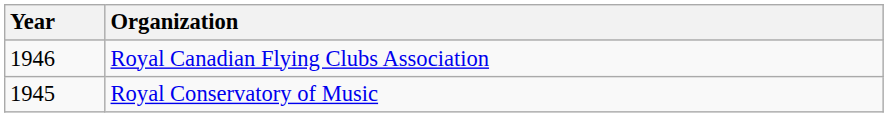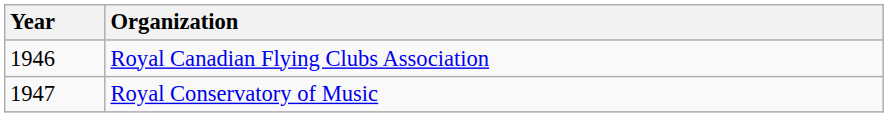Royal Conservatory of Music | Year: 1945 -> 1947
